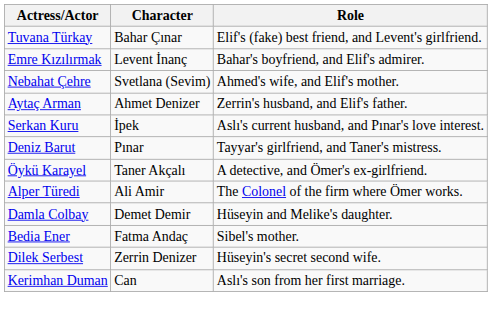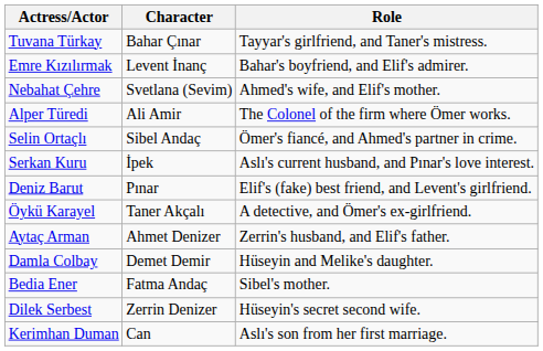Tuvana Türkay | Role: Elif's (fake) best friend, and Levent's girlfriend. -> Tayyar's girlfriend, and Taner's mistress.
rows swapped: Aytaç Arman <-> Alper Türedi
+ row: Selin Ortaçlı | Sibel Andaç | Ömer's fiancé, and Ahmed's partner in crime.
Deniz Barut | Role: Tayyar's girlfriend, and Taner's mistress. -> Elif's (fake) best friend, and Levent's girlfriend.
